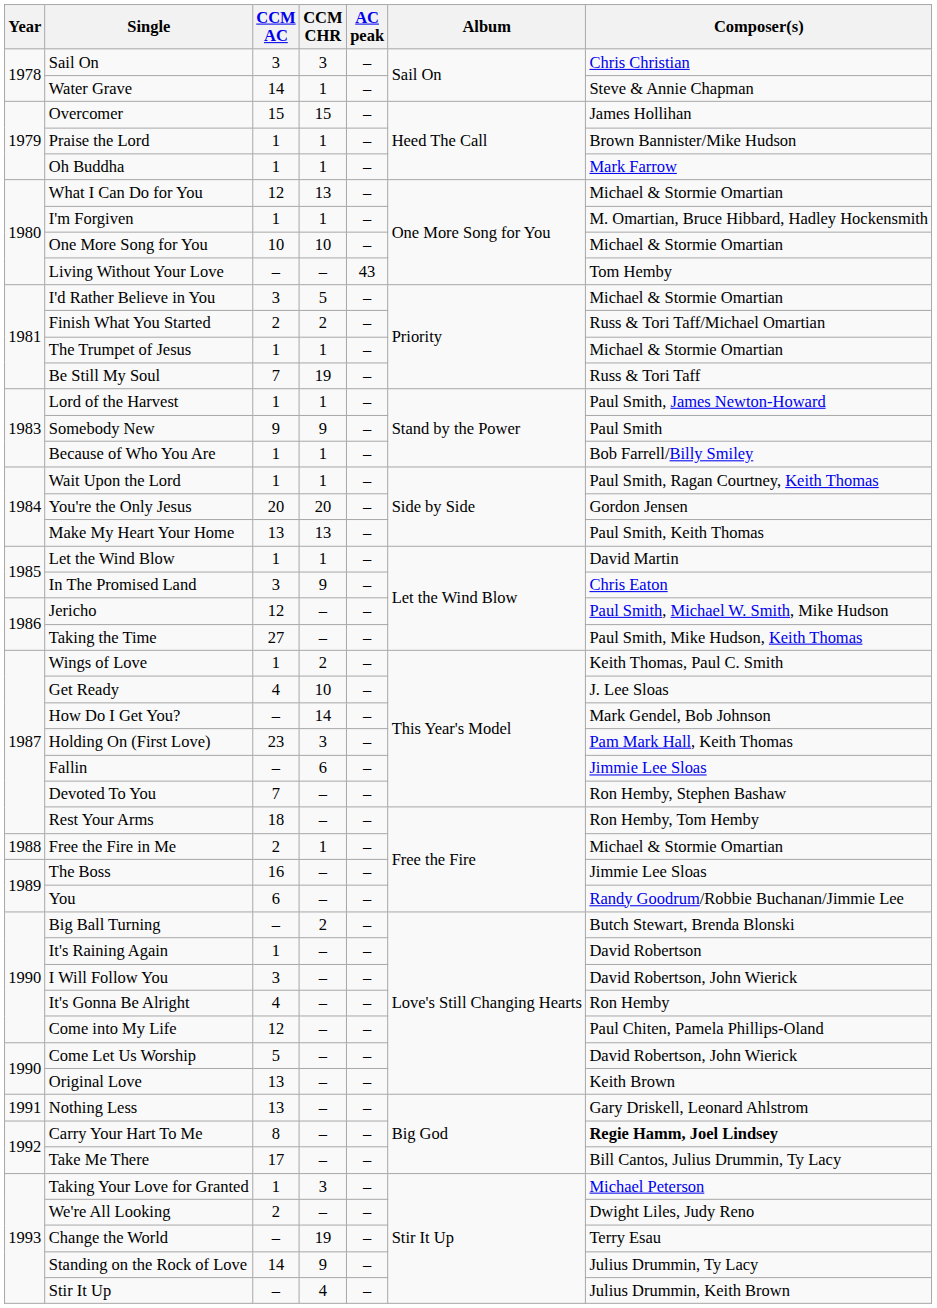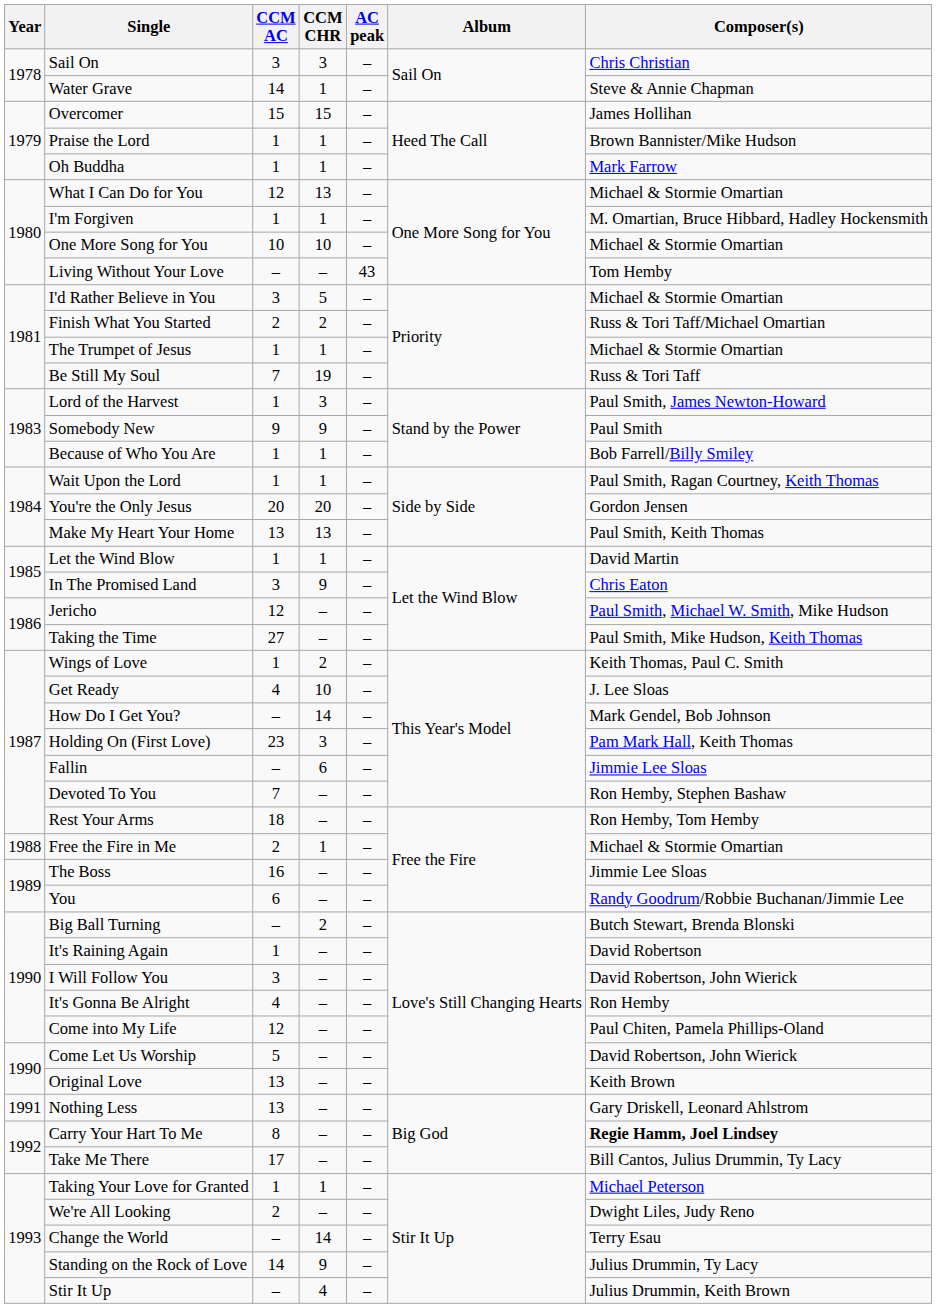Lord of the Harvest | CCM CHR: 1 -> 3
Taking Your Love for Granted | CCM CHR: 3 -> 1
Change the World | CCM CHR: 19 -> 14
